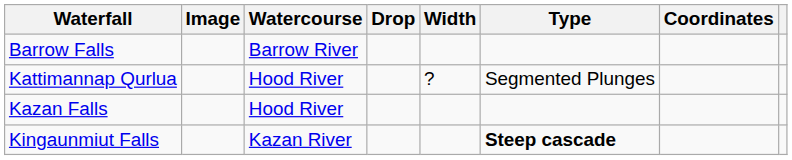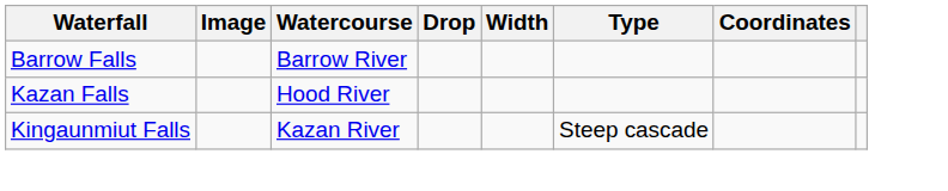- row: Kattimannap Qurlua | Hood River | ? | Segmented Plunges
Kingaunmiut Falls | Type: bold -> normal
